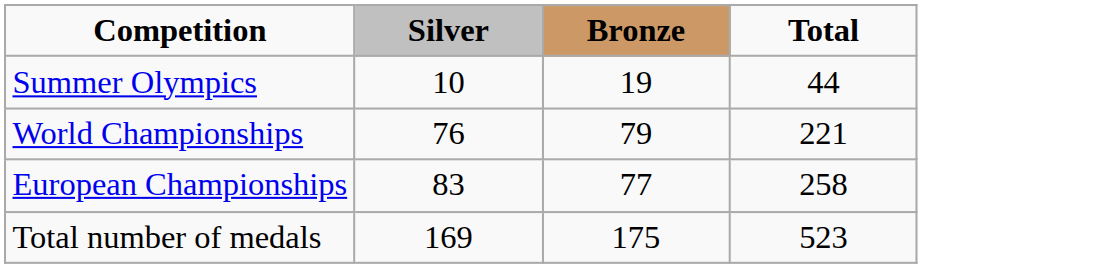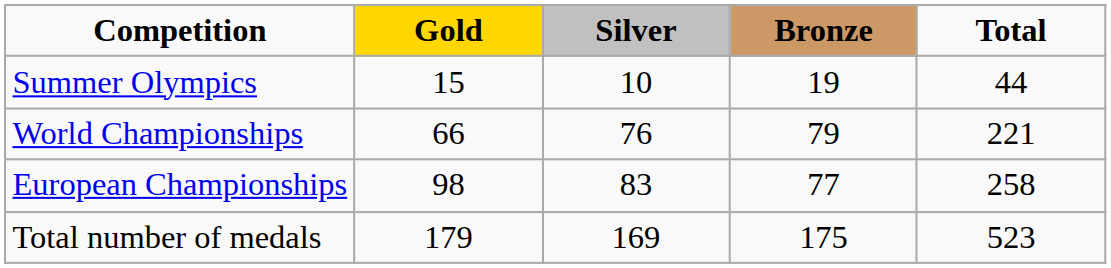+ column: Gold | 15 | 66 | 98 | 179
